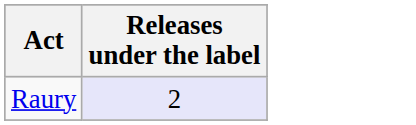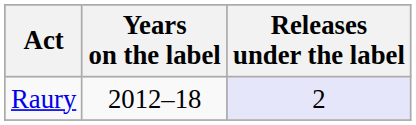+ column: Years on the label | 2012–18
